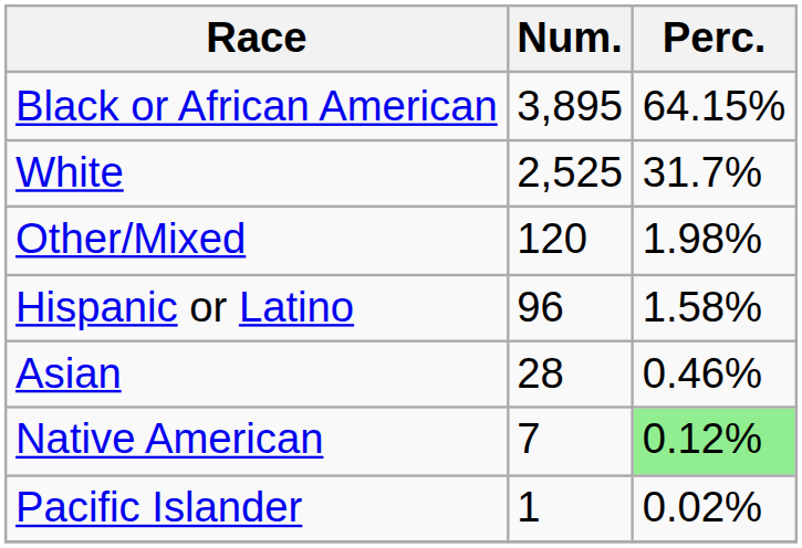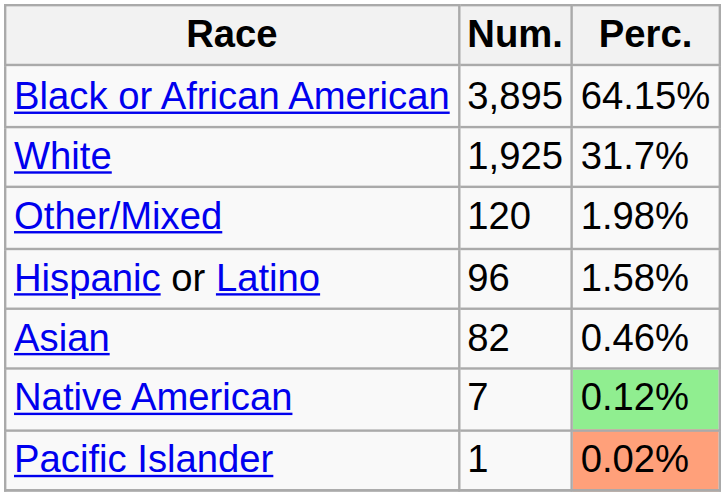White | Num.: 2,525 -> 1,925
Asian | Num.: 28 -> 82
Pacific Islander | Perc.: no background -> lightsalmon background
